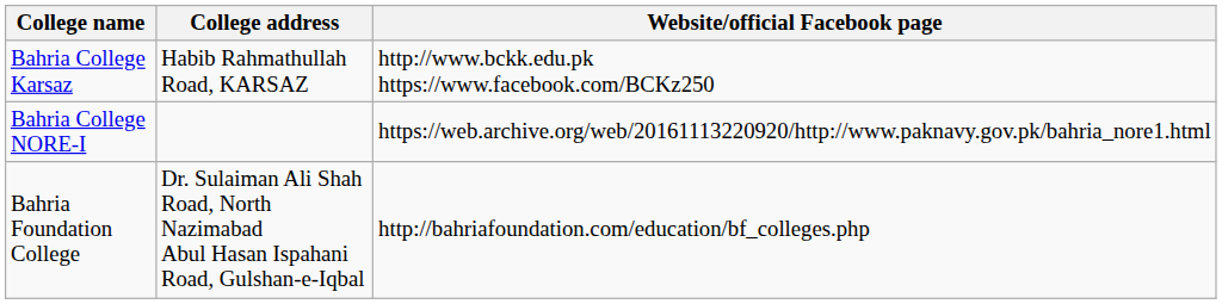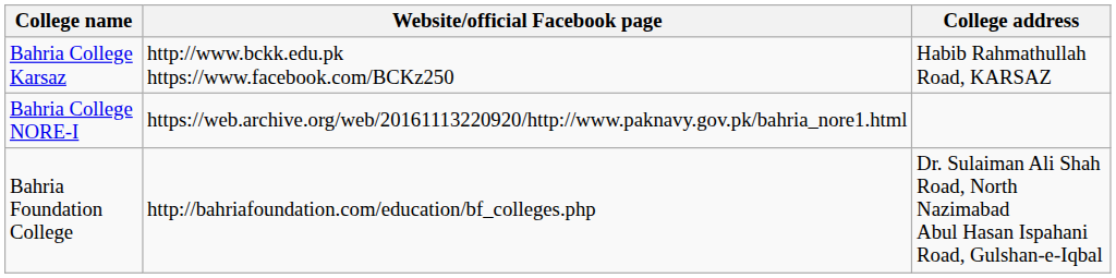columns swapped: College address <-> Website/official Facebook page
